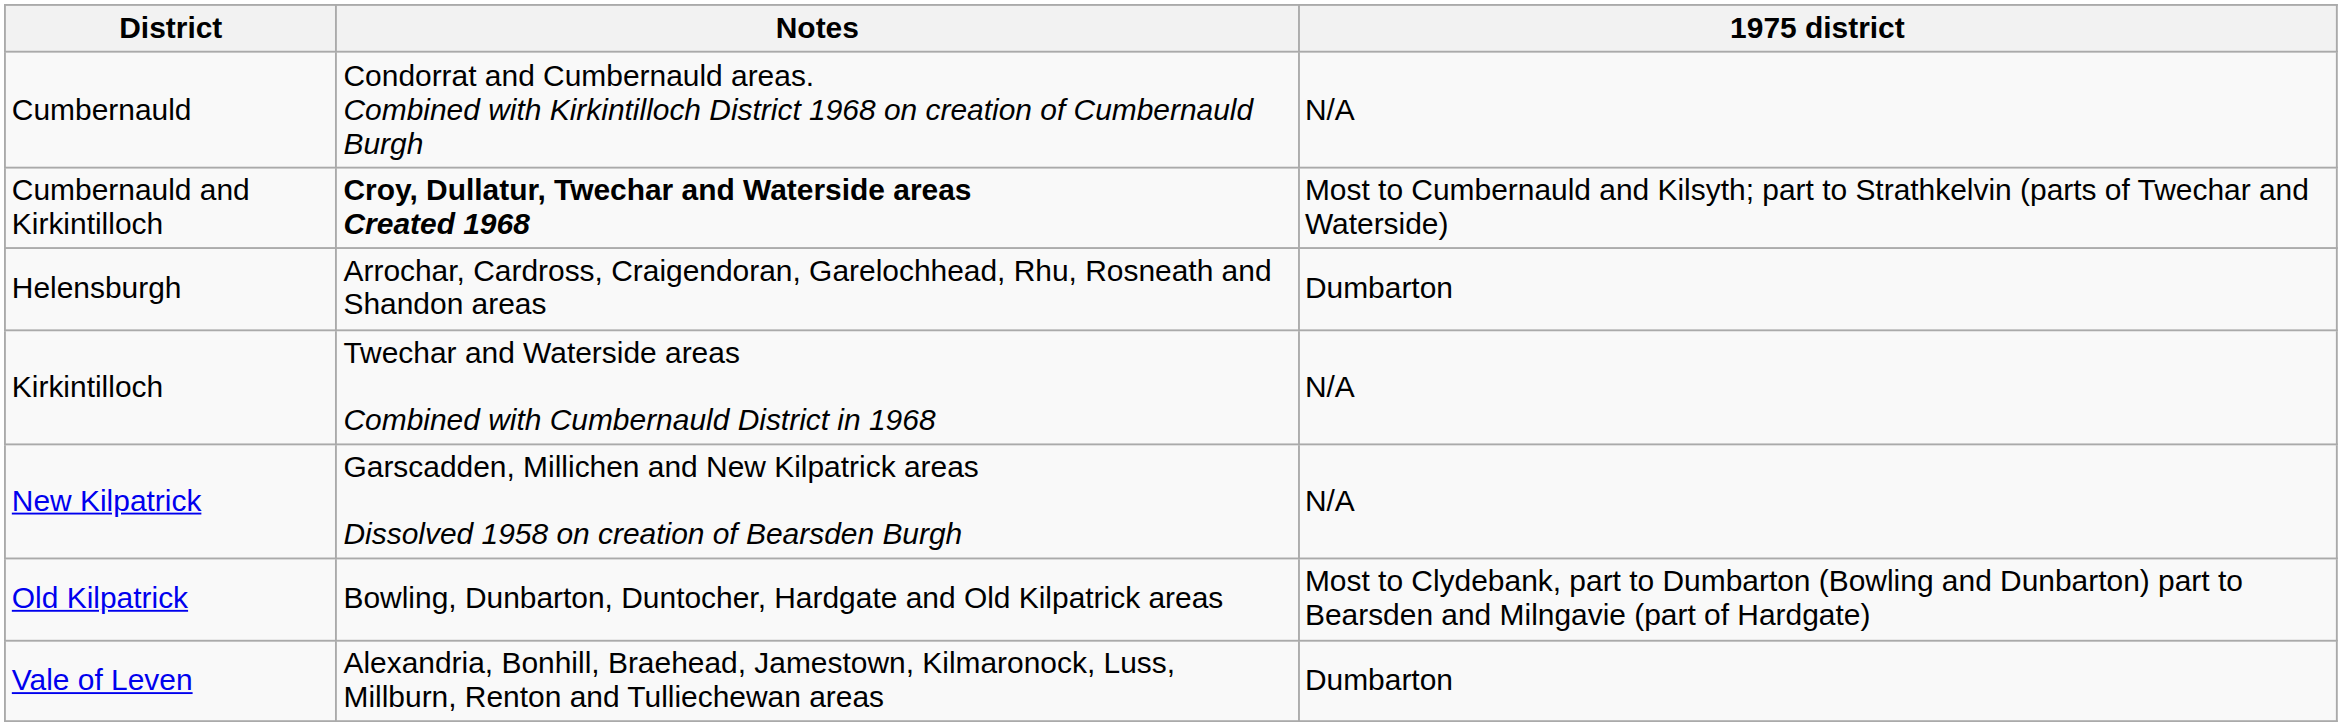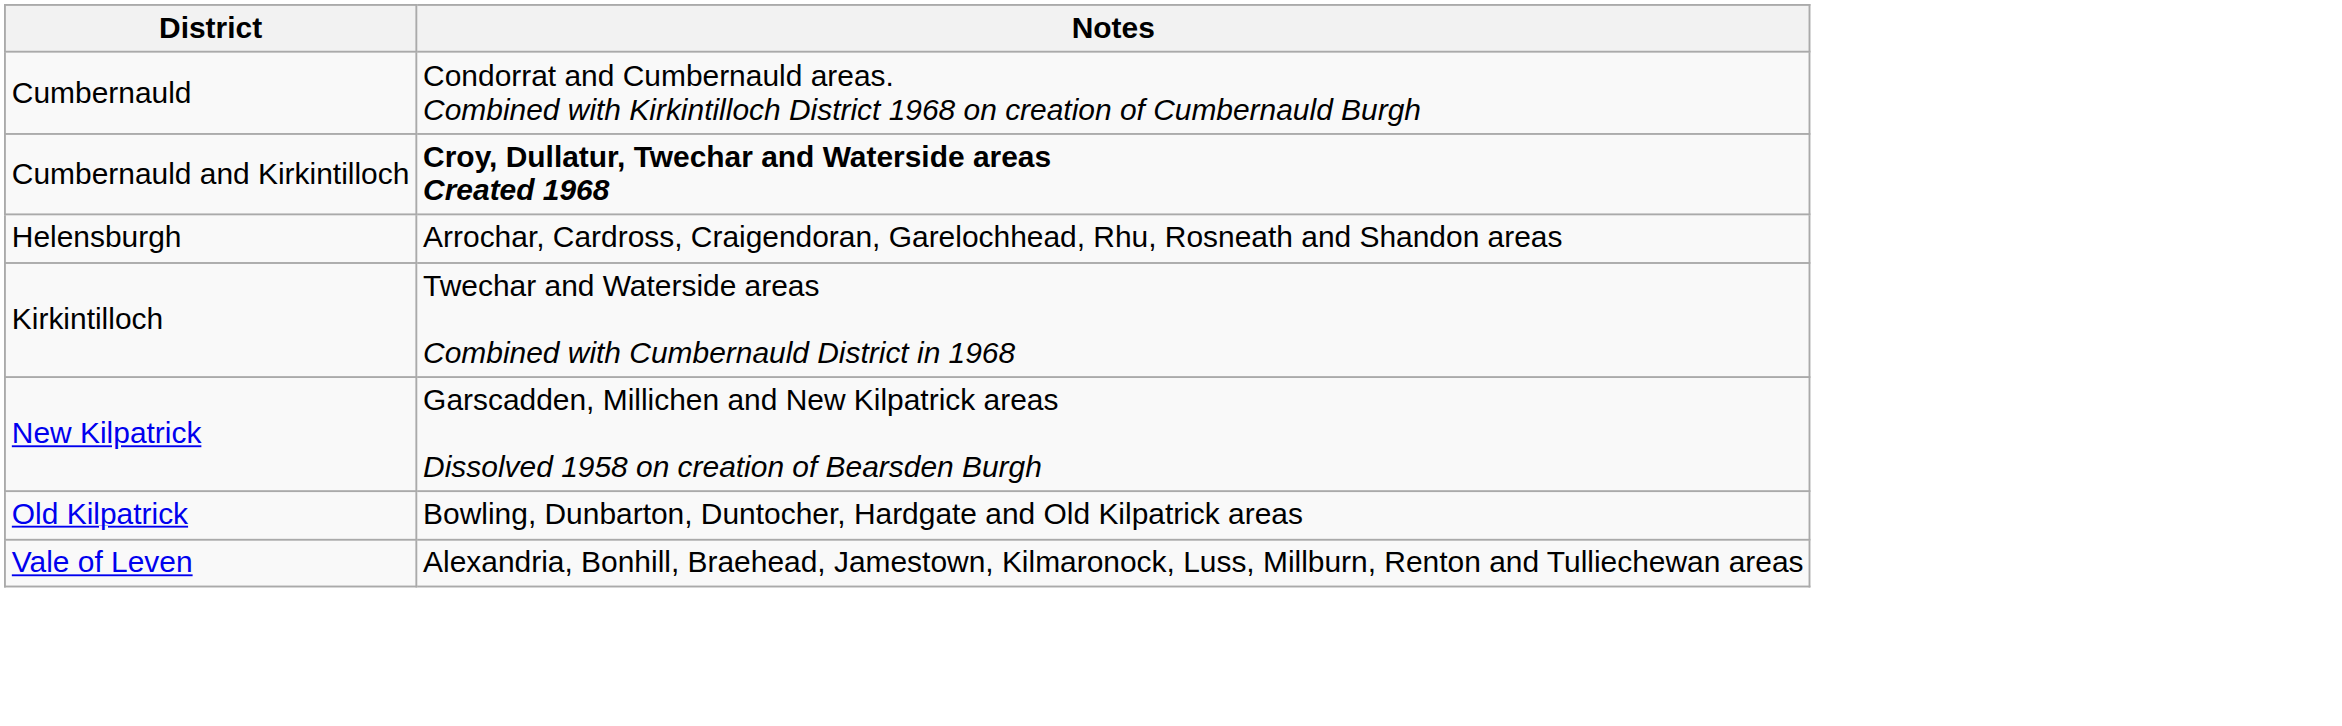- column: 1975 district | N/A | Most to Cumbernauld and Kilsyth; part to Strathkelvin (parts of Twechar and Waterside) | Dumbarton | N/A | N/A | Most to Clydebank, part to Dumbarton (Bowling and Dunbarton) part to Bearsden and Milngavie (part of Hardgate) | Dumbarton
